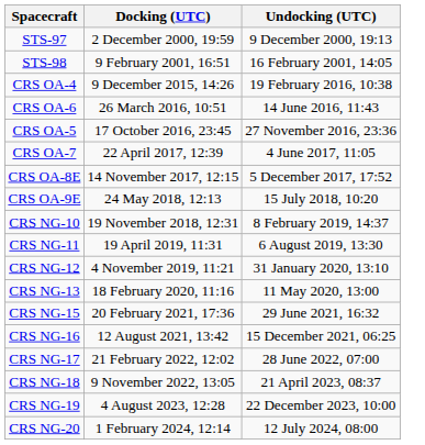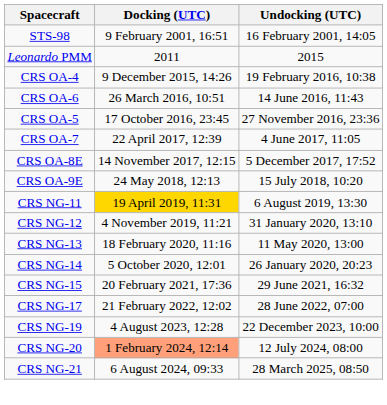- row: STS-97 | 2 December 2000, 19:59 | 9 December 2000, 19:13
+ row: Leonardo PMM | 2011 | 2015
- row: CRS NG-10 | 19 November 2018, 12:31 | 8 February 2019, 14:37
CRS NG-11 | Docking (UTC): no background -> gold background
+ row: CRS NG-14 | 5 October 2020, 12:01 | 26 January 2020, 20:23
- row: CRS NG-16 | 12 August 2021, 13:42 | 15 December 2021, 06:25
- row: CRS NG-18 | 9 November 2022, 13:05 | 21 April 2023, 08:37
CRS NG-20 | Docking (UTC): no background -> lightsalmon background
+ row: CRS NG-21 | 6 August 2024, 09:33 | 28 March 2025, 08:50
